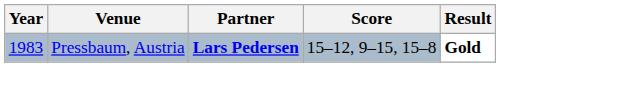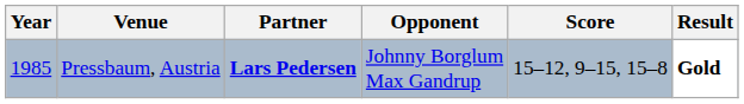+ column: Opponent | Johnny Borglum Max Gandrup
Pressbaum, Austria | Year: 1983 -> 1985
